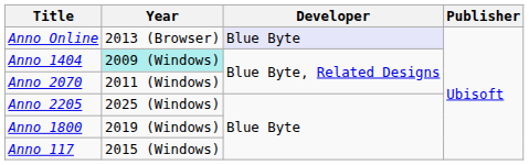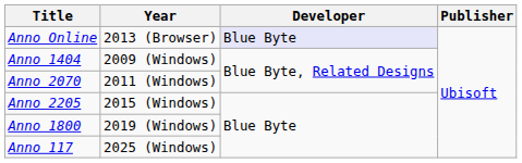Anno 1404 | Year: paleturquoise background -> no background
Anno 2205 | Year: 2025 (Windows) -> 2015 (Windows)
Anno 117 | Year: 2015 (Windows) -> 2025 (Windows)
